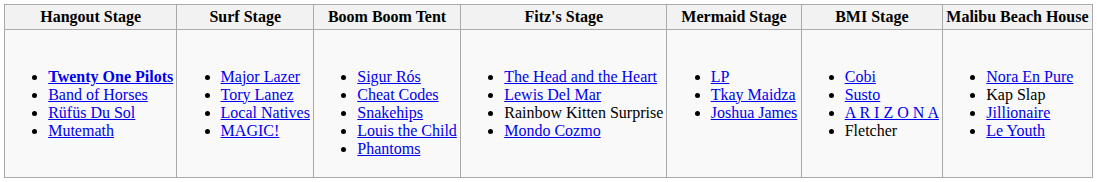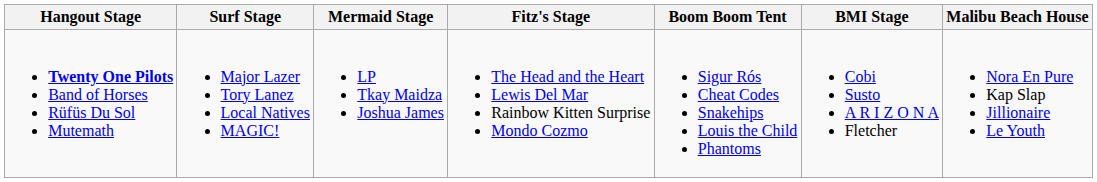columns swapped: Boom Boom Tent <-> Mermaid Stage
